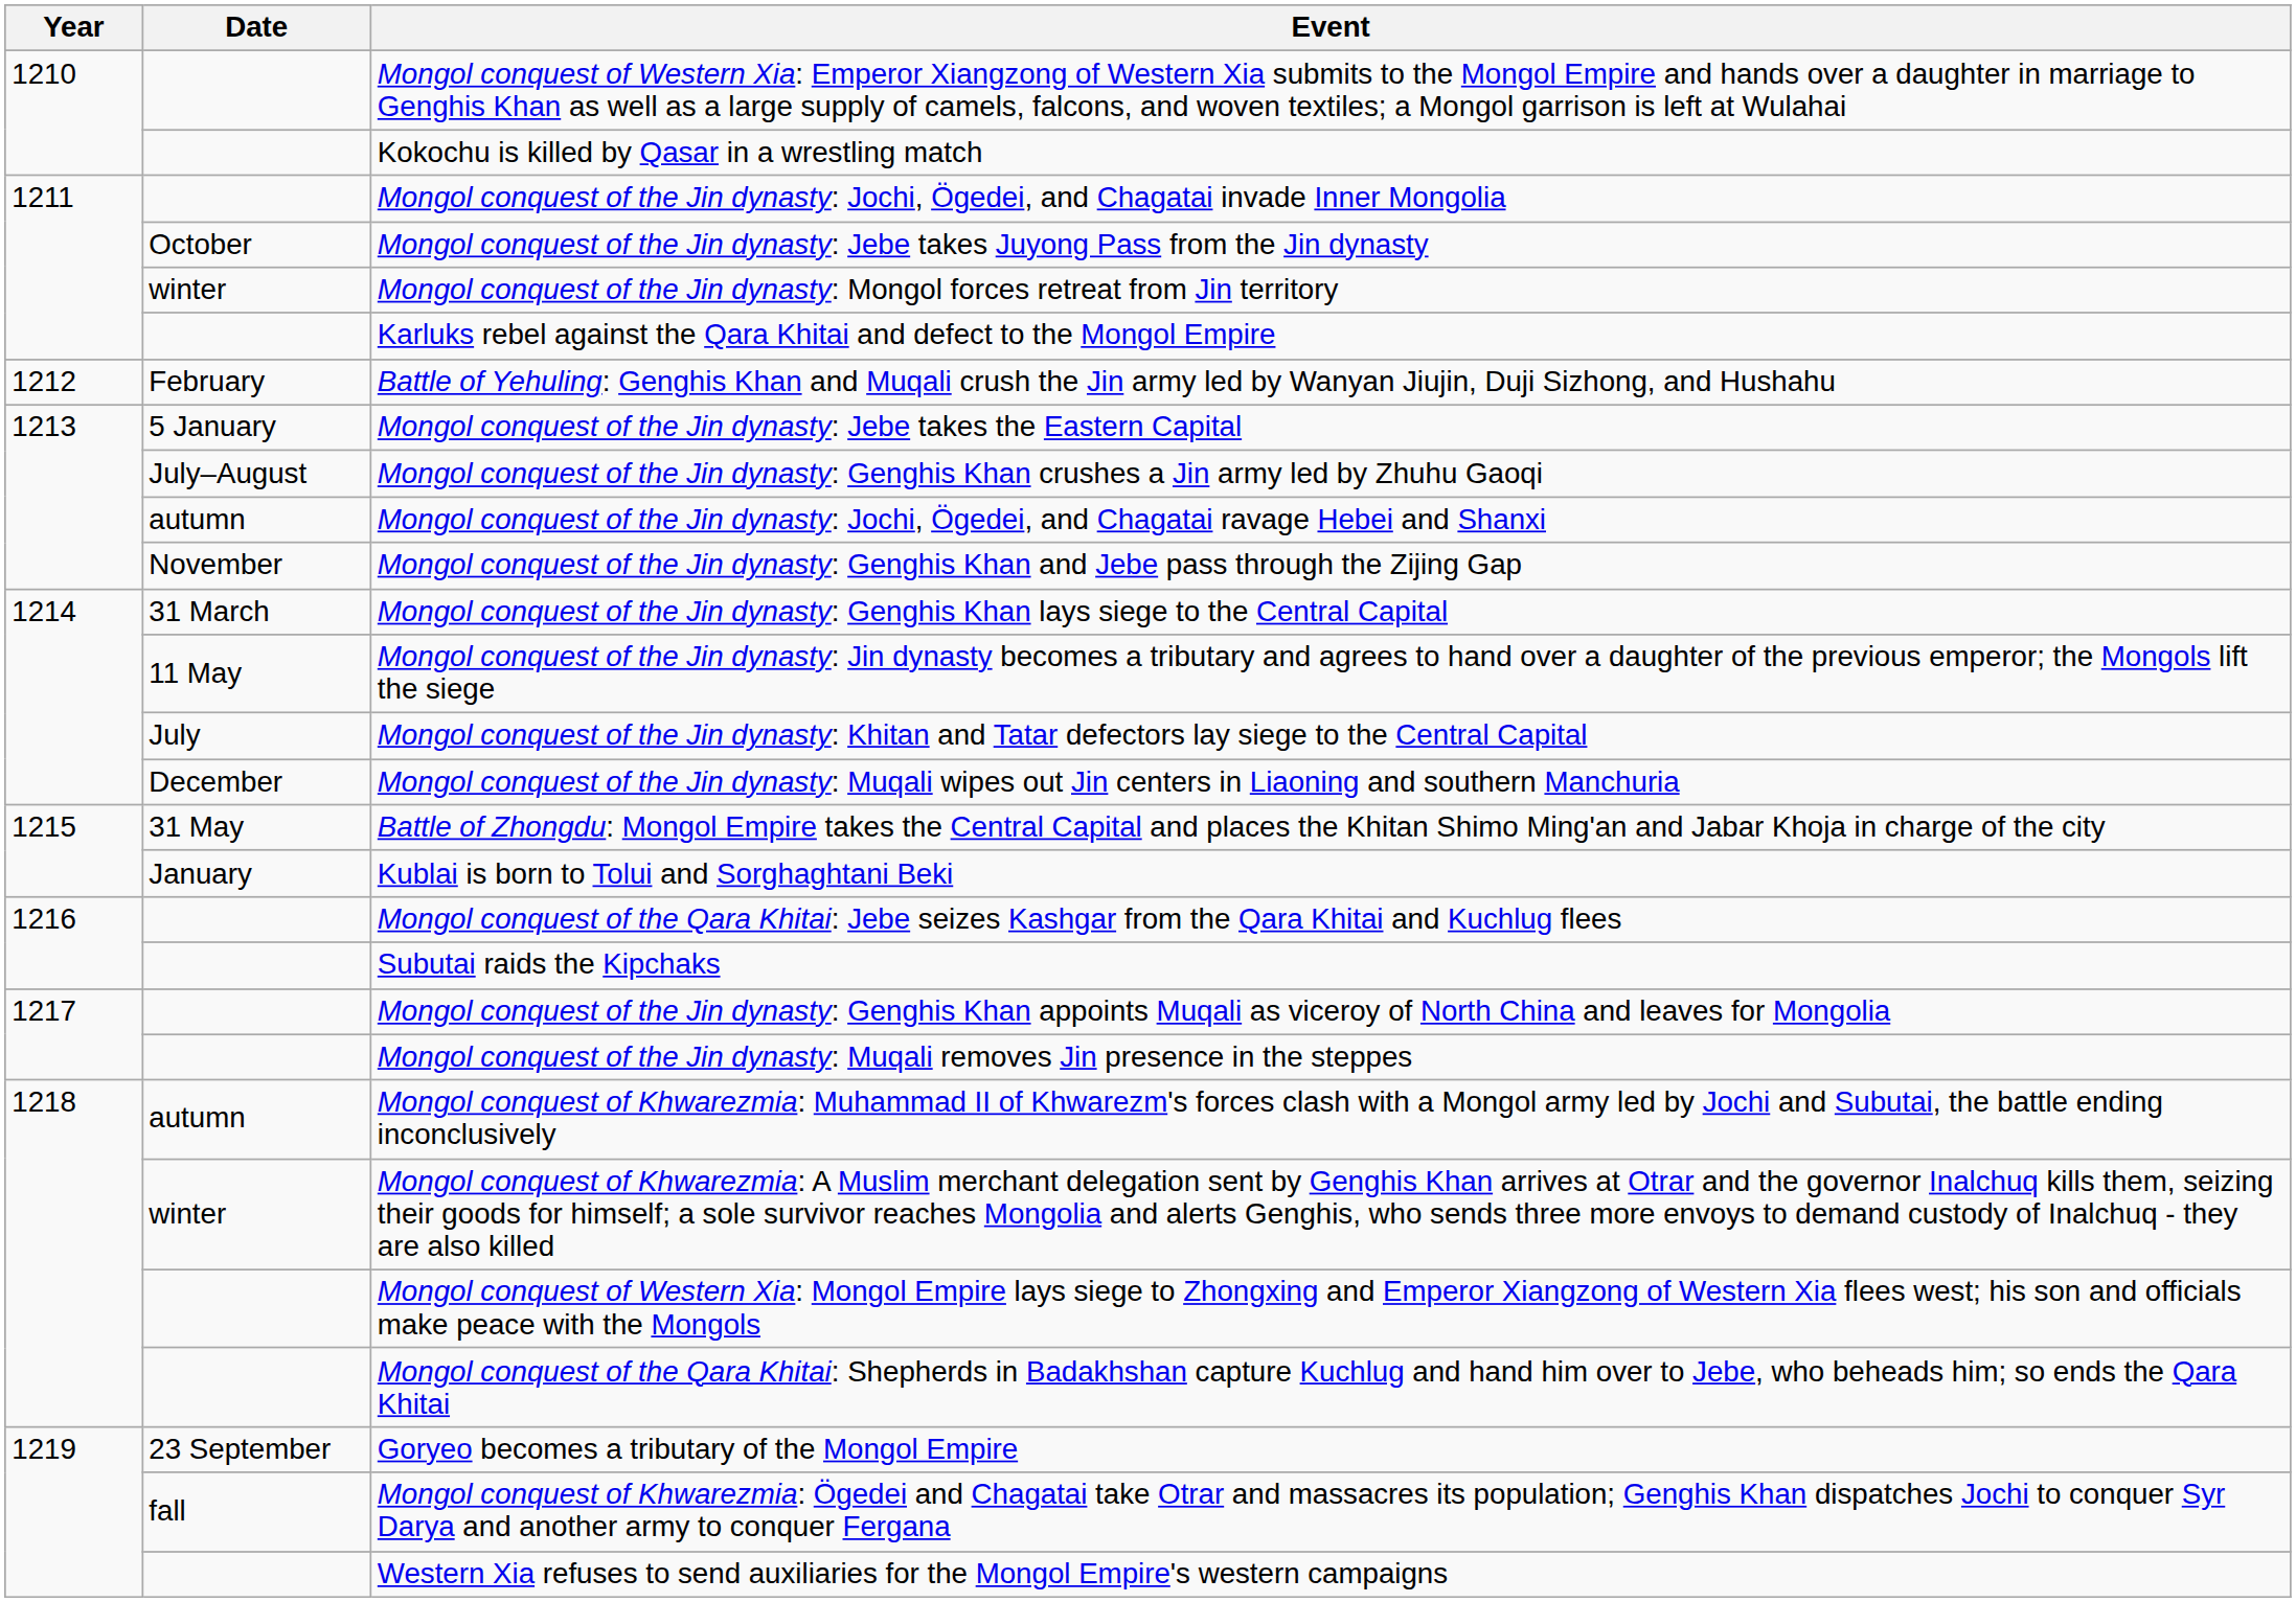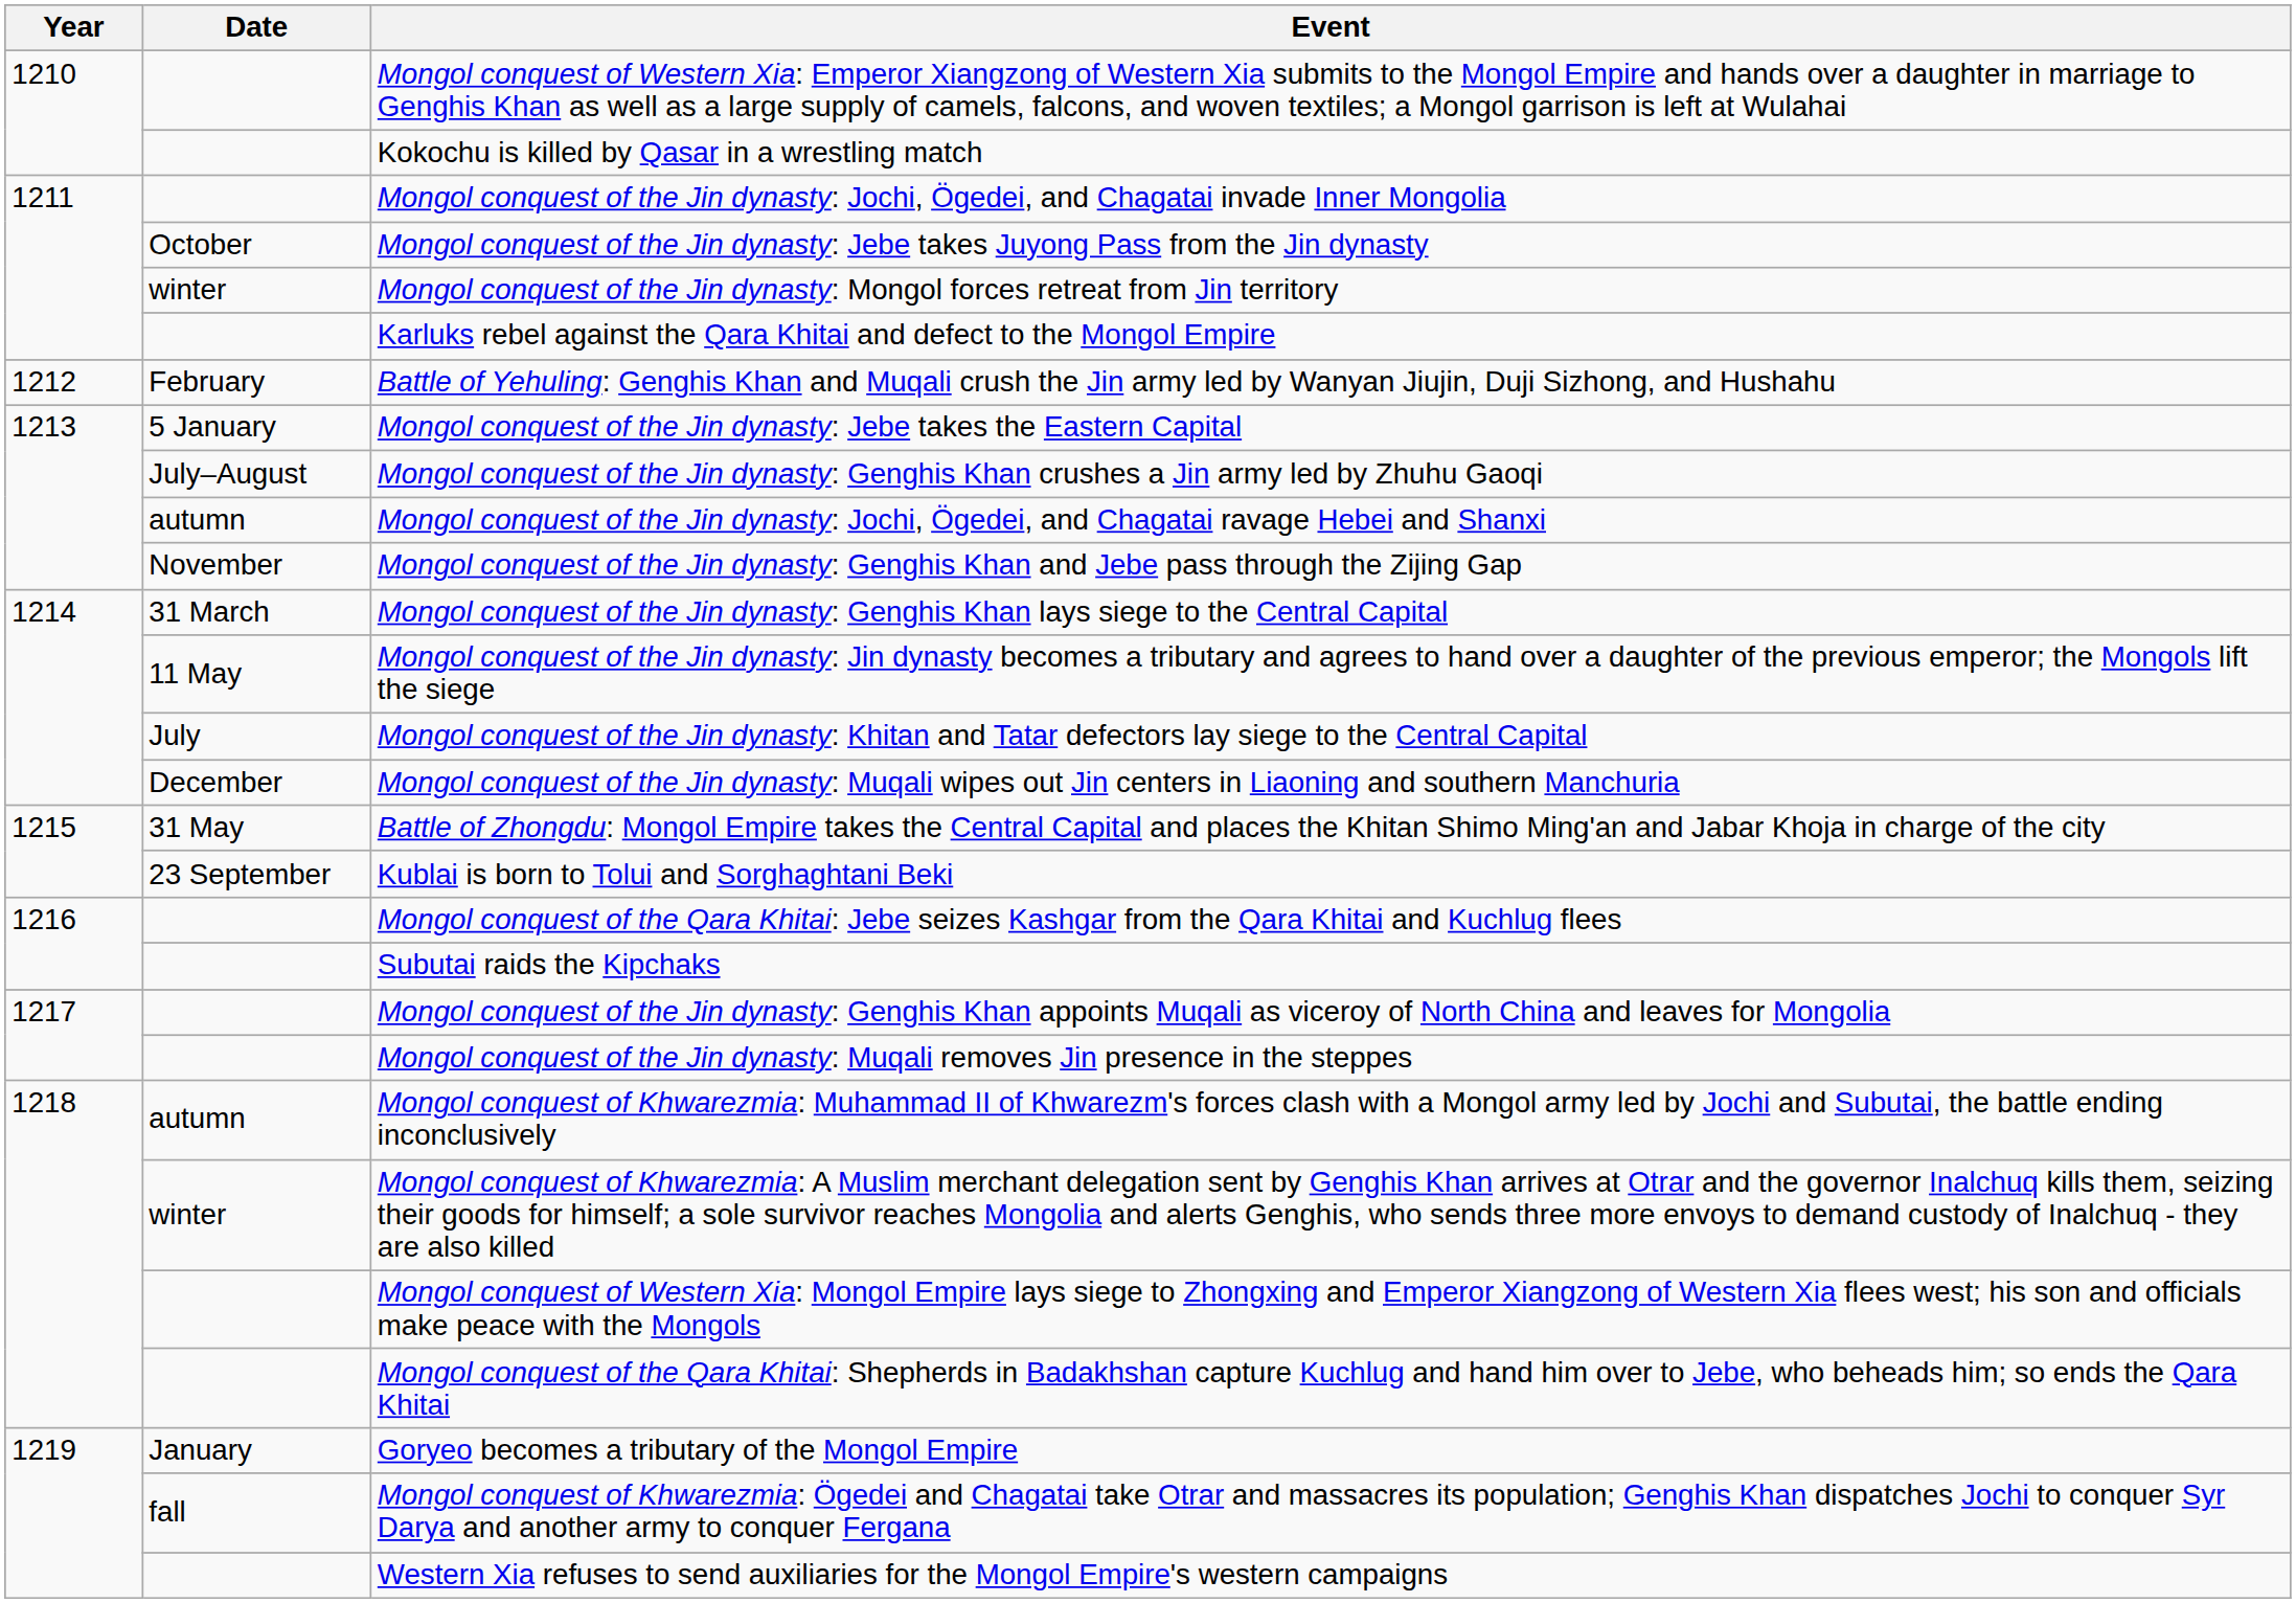Kublai is born to Tolui and Sorghaghtani Beki | Date: January -> 23 September
Goryeo becomes a tributary of the Mongol Empire | Date: 23 September -> January
